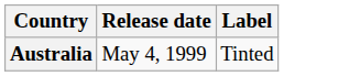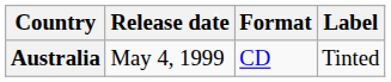+ column: Format | CD
